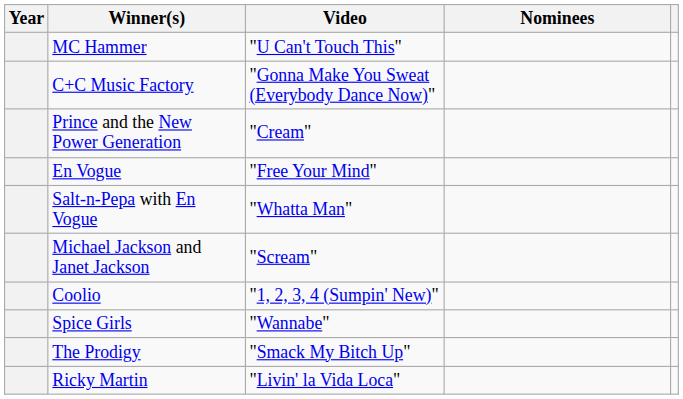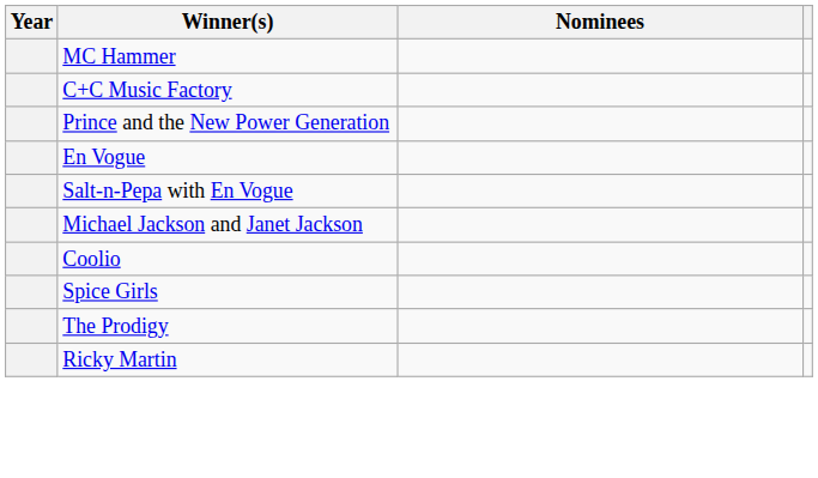- column: Video | "U Can't Touch This" | "Gonna Make You Sweat (Everybody Dance Now)" | "Cream" | "Free Your Mind" | "Whatta Man" | "Scream" | "1, 2, 3, 4 (Sumpin' New)" | "Wannabe" | "Smack My Bitch Up" | "Livin' la Vida Loca"
